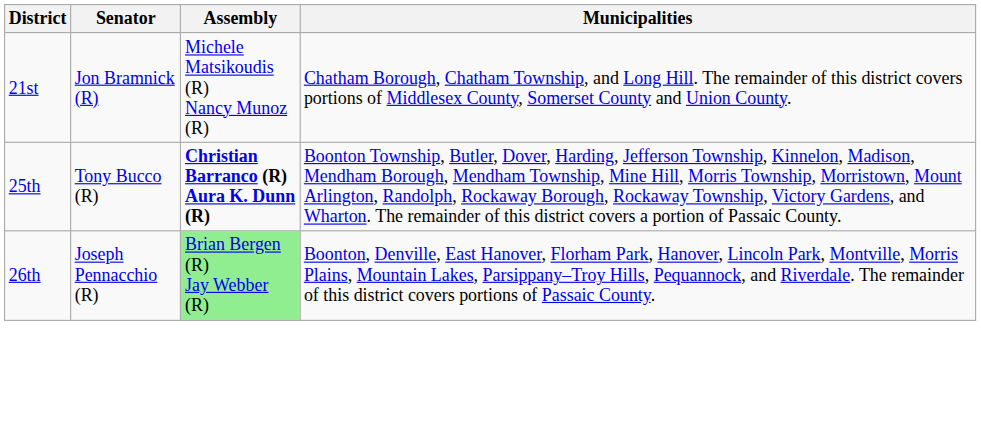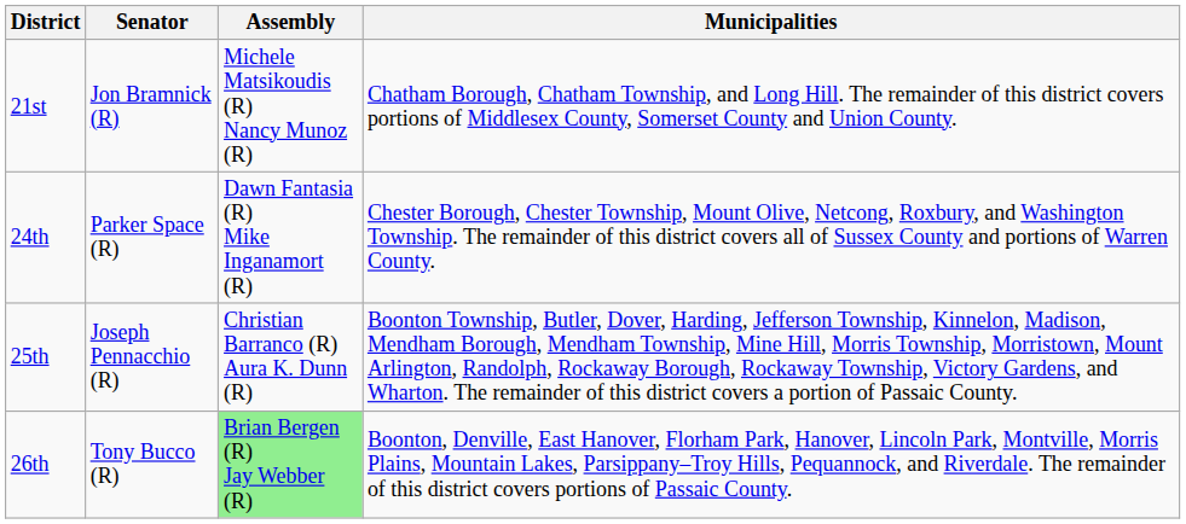+ row: 24th | Parker Space (R) | Dawn Fantasia (R) Mike Inganamort (R) | Chester Borough, Chester Township, Mount Olive, Netcong, Roxbury, and Washington Township. The remainder of this district covers all of Sussex County and portions of Warren County.
25th | Senator: Tony Bucco (R) -> Joseph Pennacchio (R)
25th | Assembly: bold -> normal
26th | Senator: Joseph Pennacchio (R) -> Tony Bucco (R)
